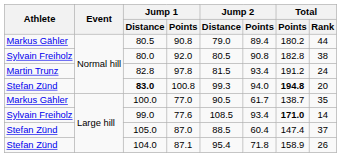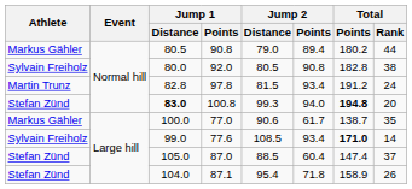77.0 | Jump 2 / Distance: 90.5 -> 90.6
